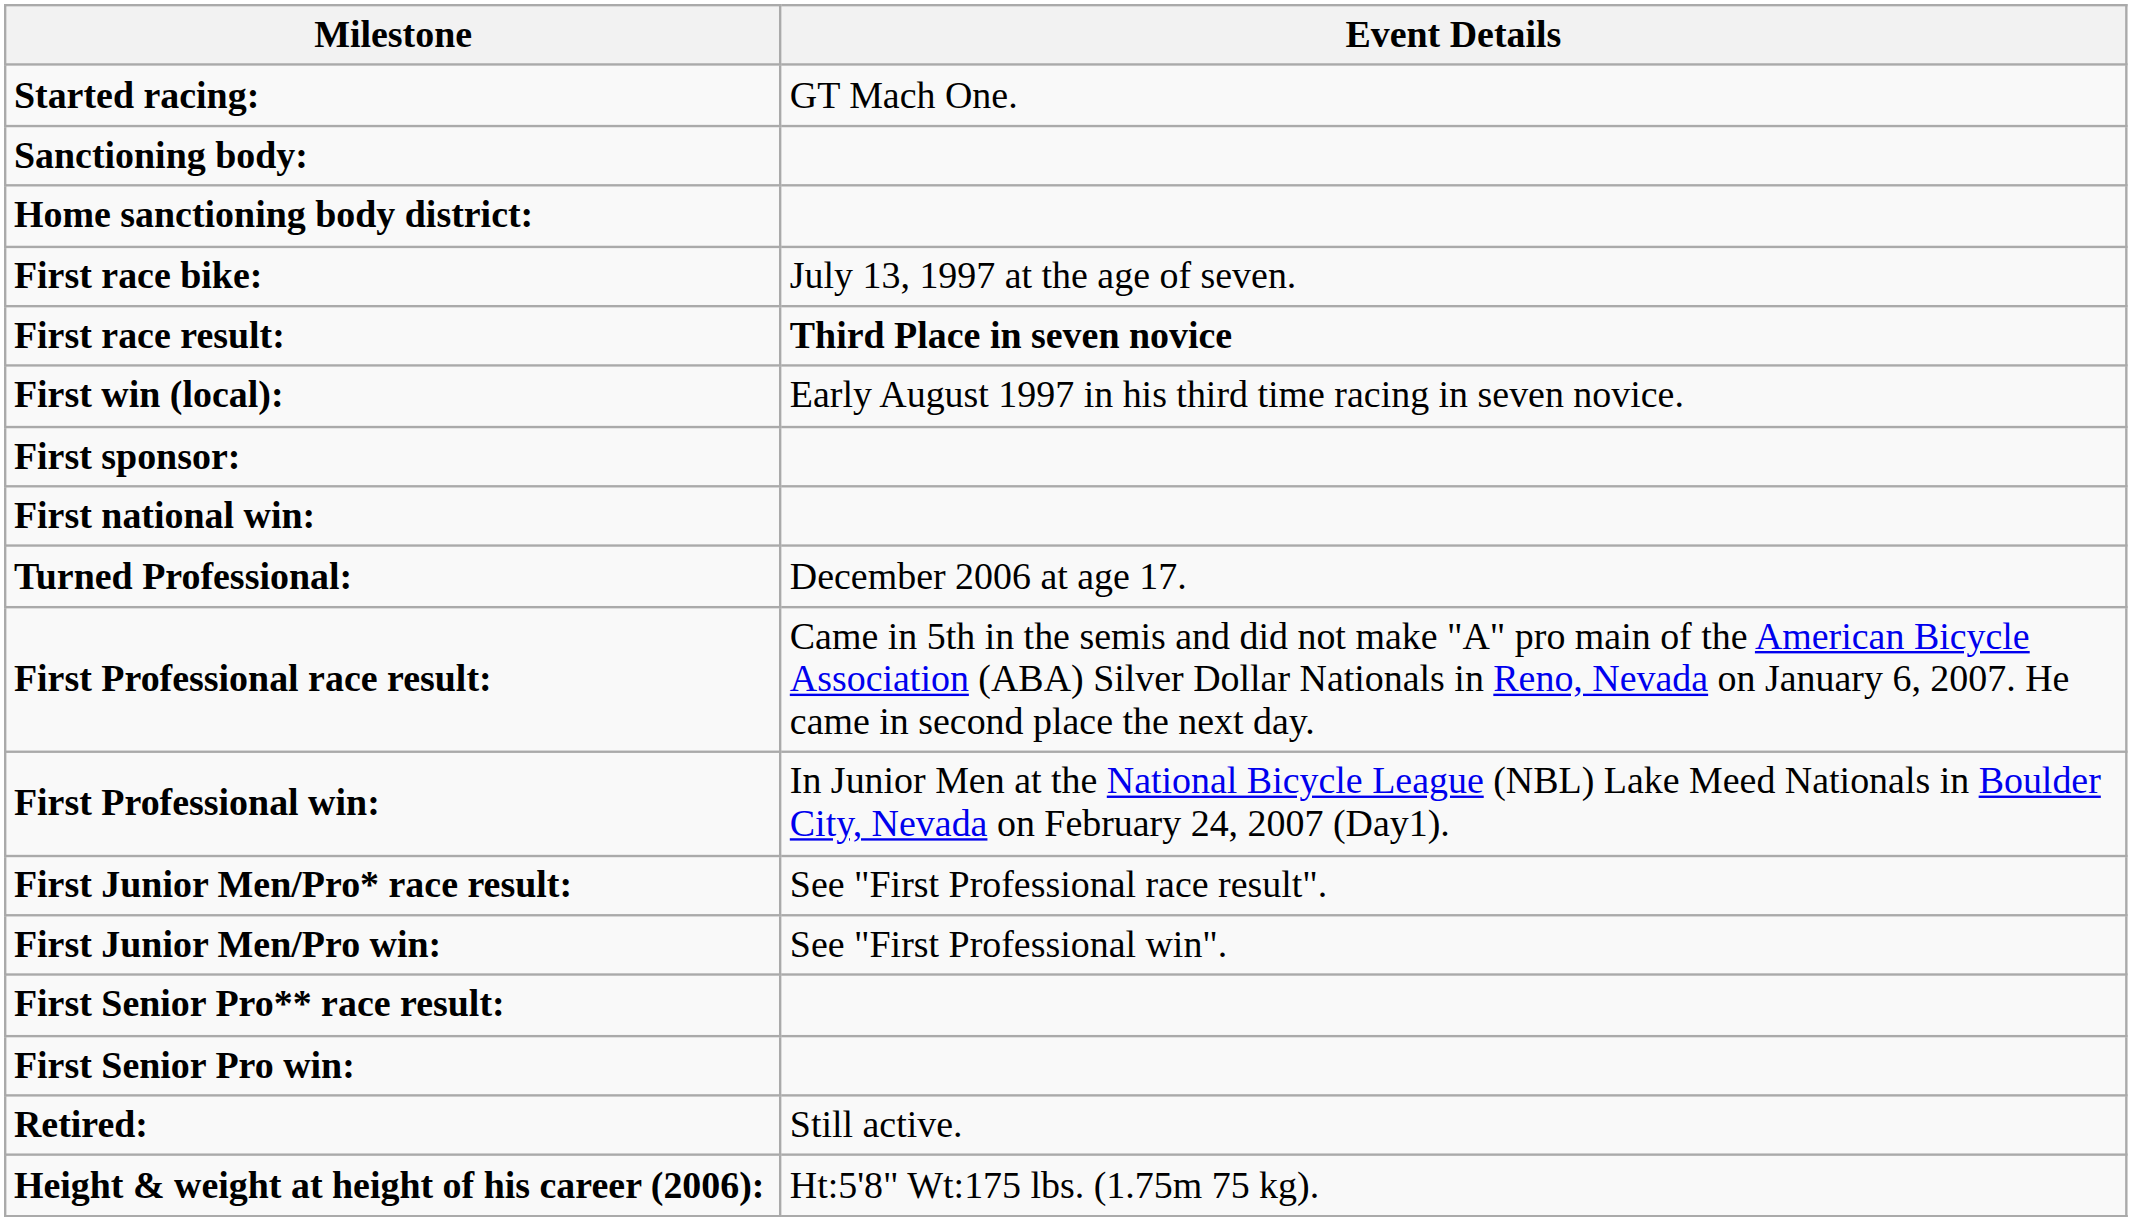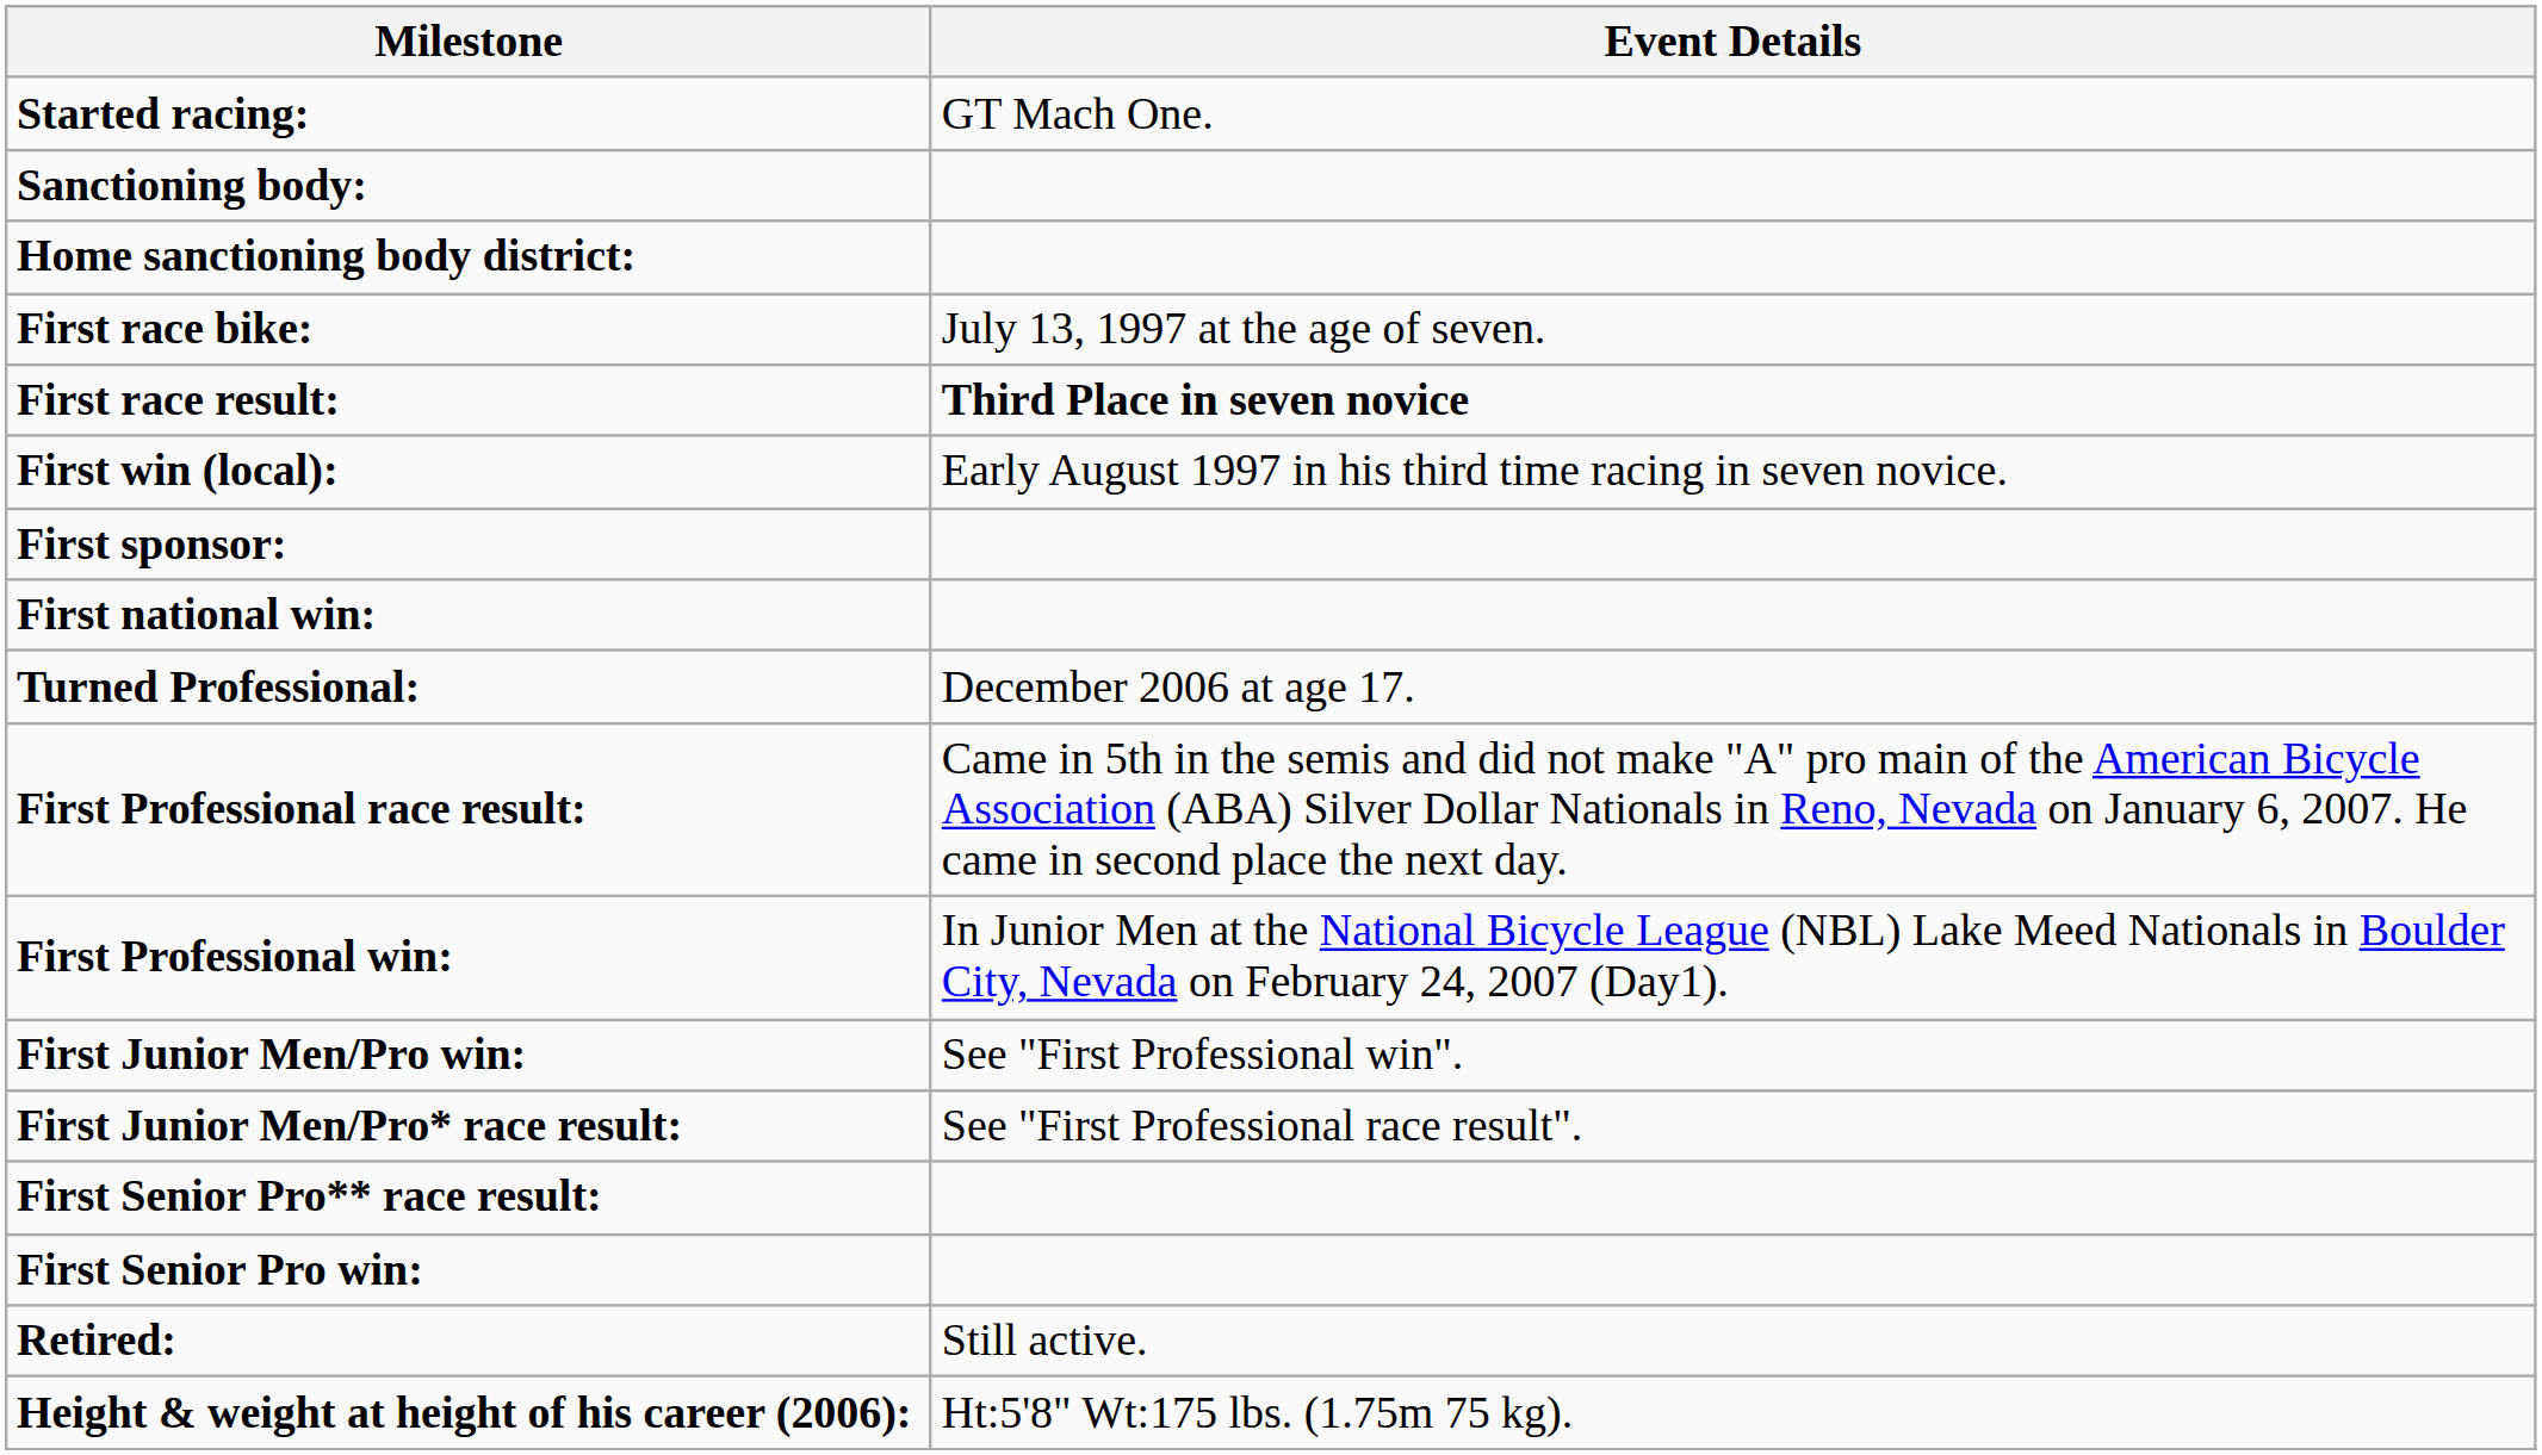rows swapped: First Junior Men/Pro* race result: <-> First Junior Men/Pro win:
